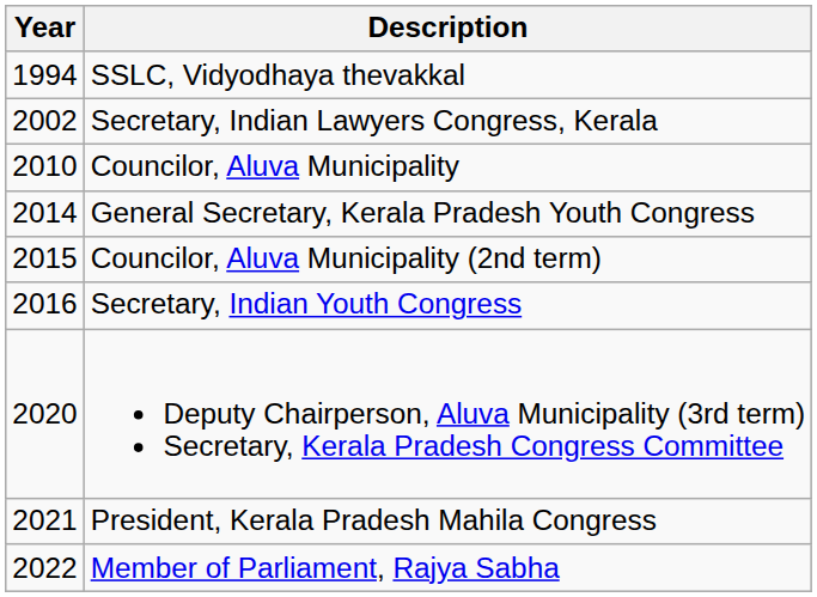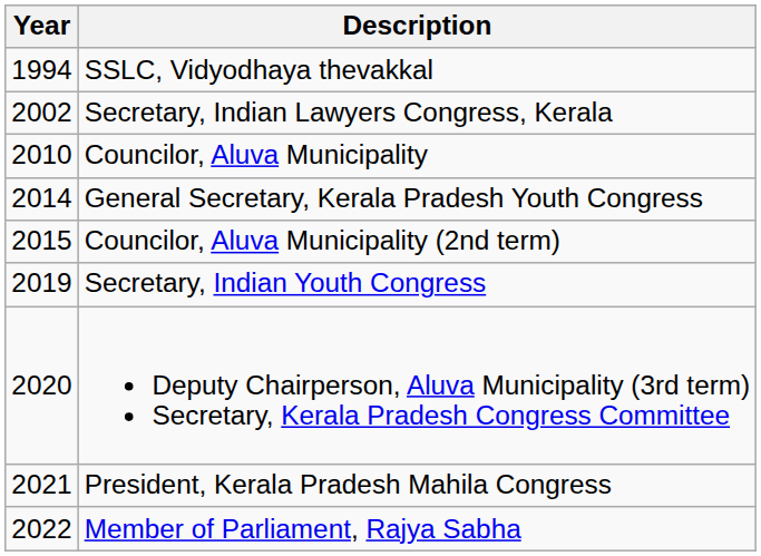Secretary, Indian Youth Congress | Year: 2016 -> 2019
